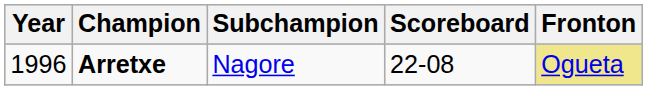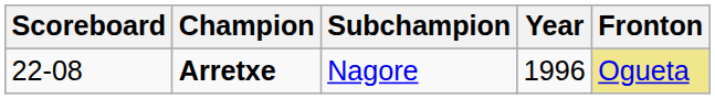columns swapped: Year <-> Scoreboard
